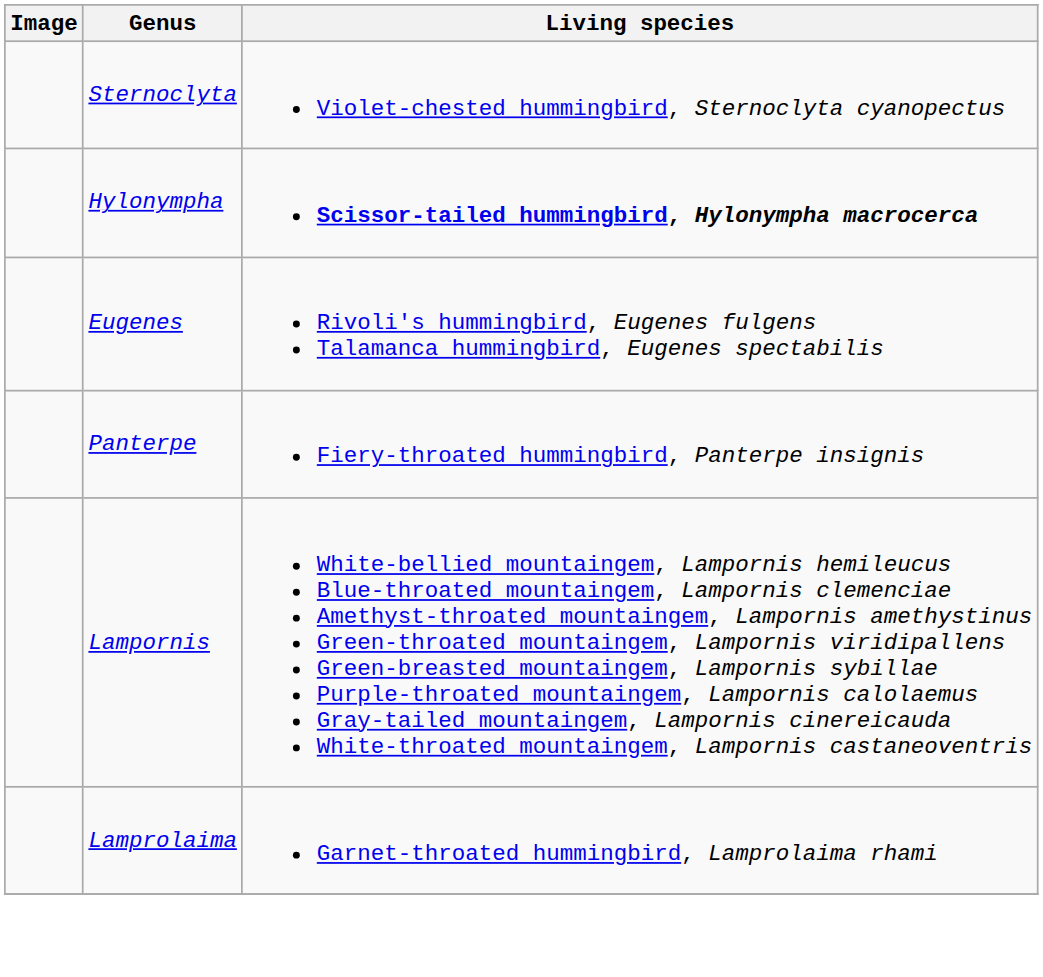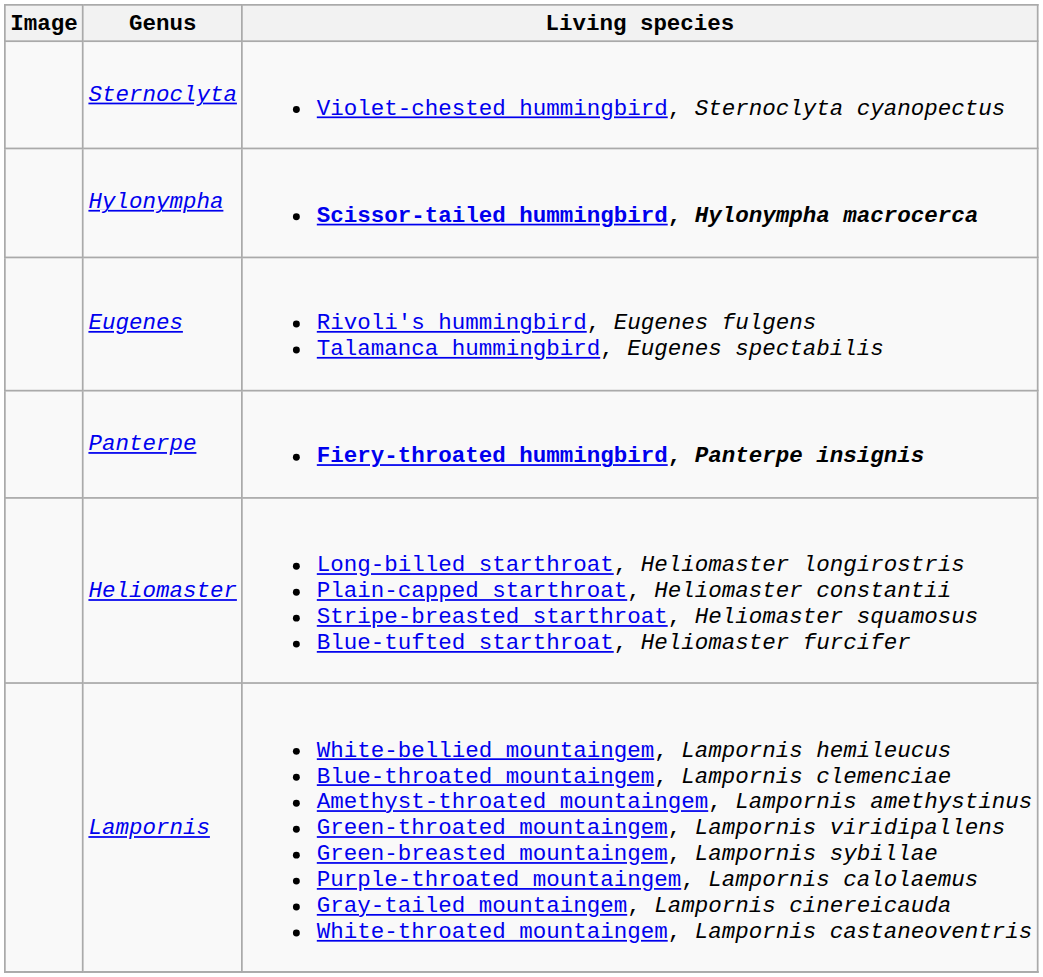Panterpe | Living species: normal -> bold
+ row: Heliomaster | Long-billed starthroat, Heliomaster longirostris Plain-capped starthroat, Heliomaster constantii Stripe-breasted starthroat, Heliomaster squamosus Blue-tufted starthroat, Heliomaster furcifer
- row: Lamprolaima | Garnet-throated hummingbird, Lamprolaima rhami
